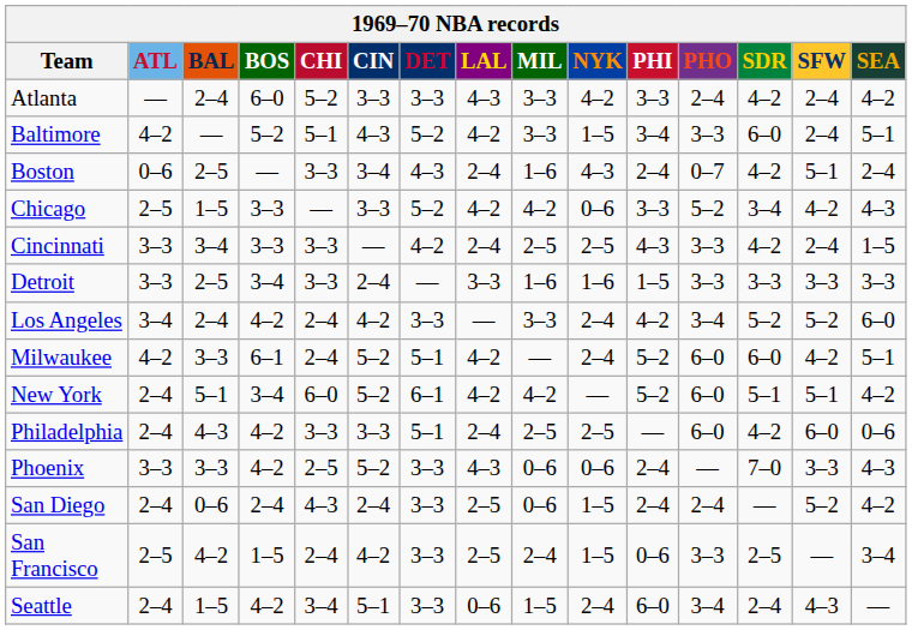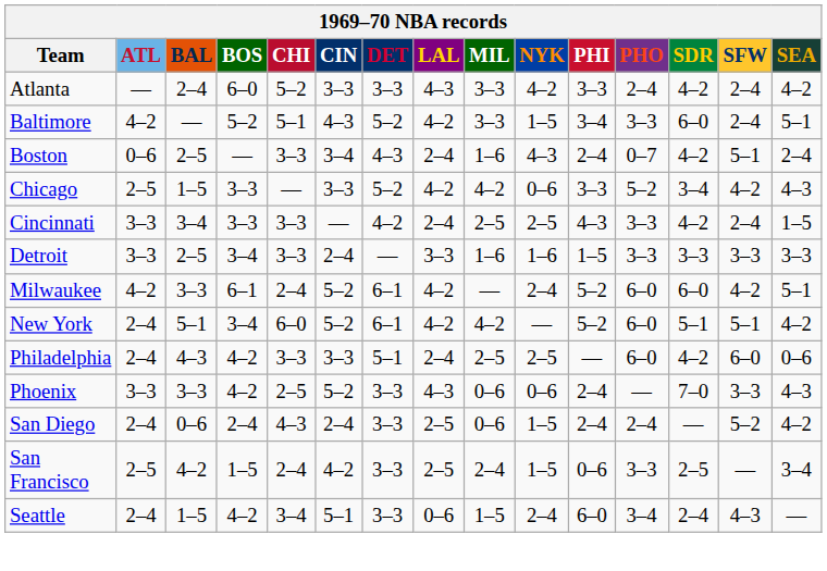- row: Los Angeles | 3–4 | 2–4 | 4–2 | 2–4 | 4–2 | 3–3 | — | 3–3 | 2–4 | 4–2 | 3–4 | 5–2 | 5–2 | 6–0
Milwaukee | DET: 5–1 -> 6–1
